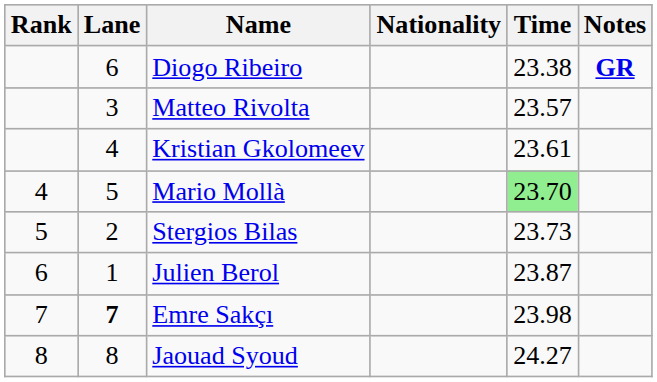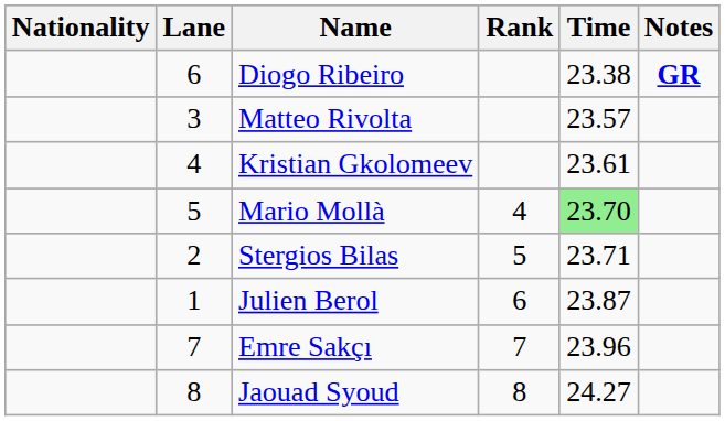columns swapped: Rank <-> Nationality
Stergios Bilas | Time: 23.73 -> 23.71
Emre Sakçı | Lane: bold -> normal
Emre Sakçı | Time: 23.98 -> 23.96
